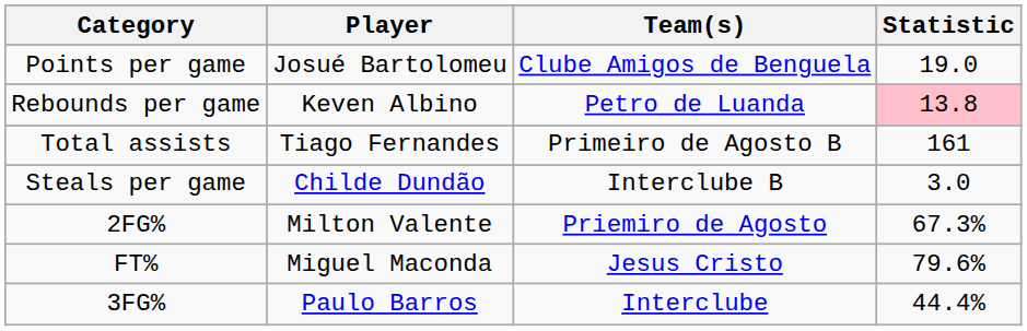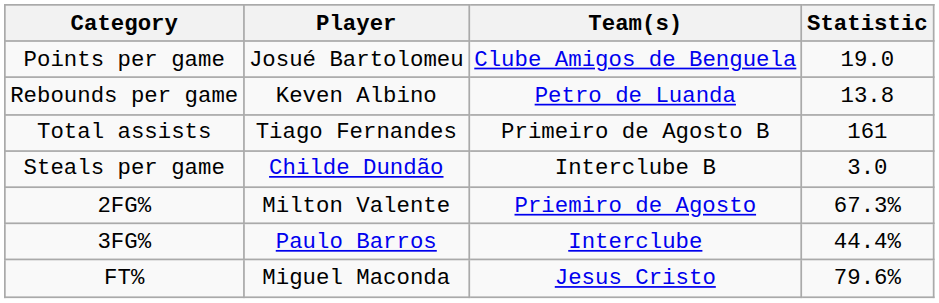Rebounds per game | Statistic: pink background -> no background
rows swapped: FT% <-> 3FG%
